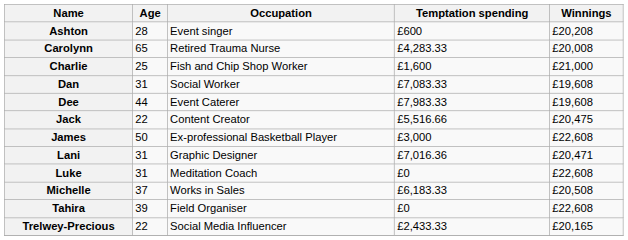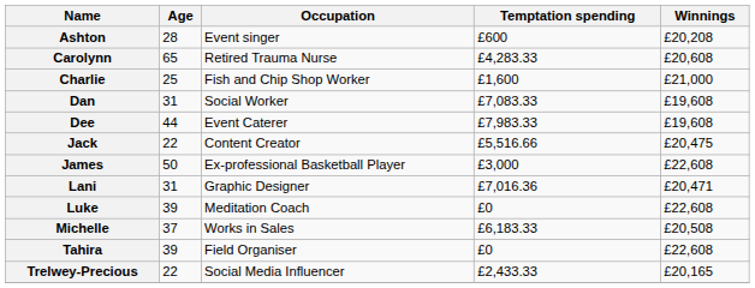Carolynn | Winnings: £20,008 -> £20,608
Luke | Age: 31 -> 39
